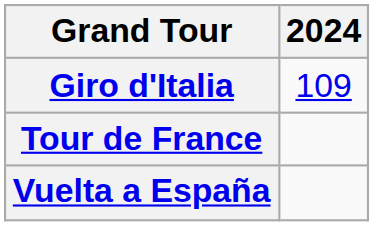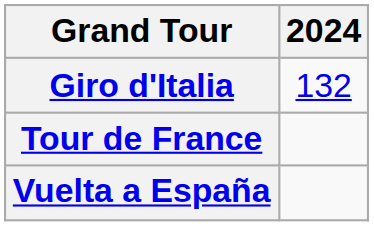Giro d'Italia | 2024: 109 -> 132
